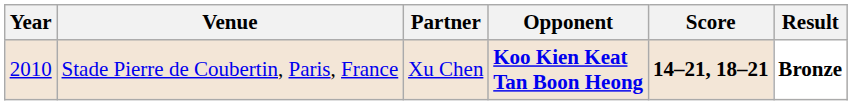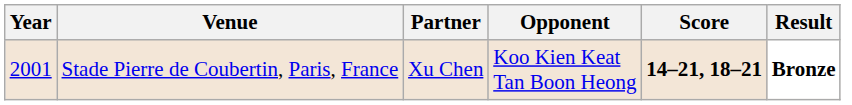Stade Pierre de Coubertin, Paris, France | Year: 2010 -> 2001
Stade Pierre de Coubertin, Paris, France | Opponent: bold -> normal
